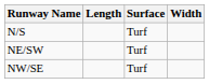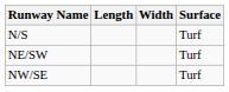columns swapped: Width <-> Surface
